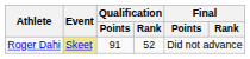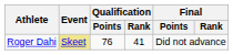Roger Dahi | Qualification / Points: 91 -> 76
Roger Dahi | Qualification / Rank: 52 -> 41
